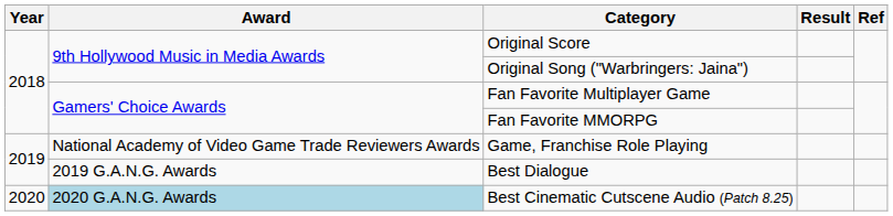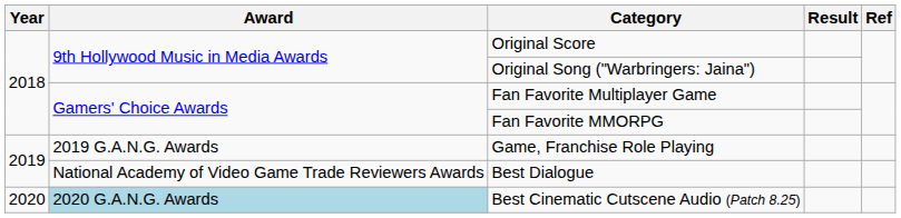Game, Franchise Role Playing | Award: National Academy of Video Game Trade Reviewers Awards -> 2019 G.A.N.G. Awards
Best Dialogue | Award: 2019 G.A.N.G. Awards -> National Academy of Video Game Trade Reviewers Awards
